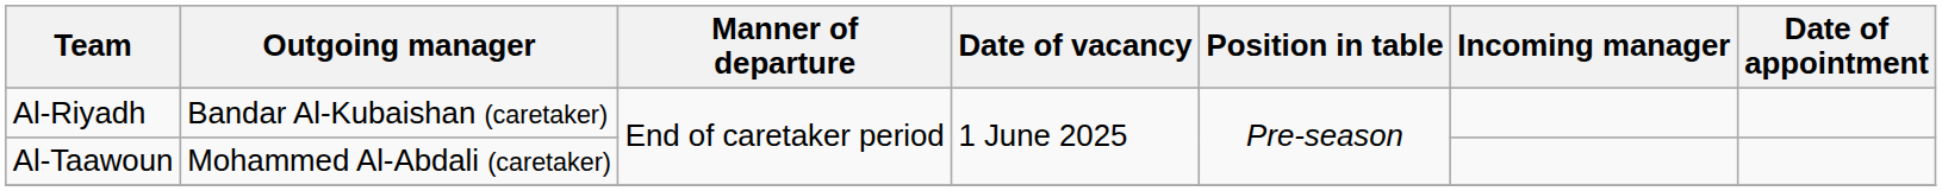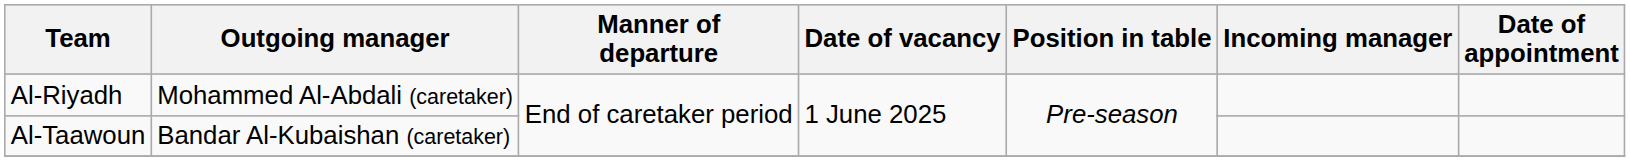Al-Riyadh | Outgoing manager: Bandar Al-Kubaishan (caretaker) -> Mohammed Al-Abdali (caretaker)
Al-Taawoun | Outgoing manager: Mohammed Al-Abdali (caretaker) -> Bandar Al-Kubaishan (caretaker)
